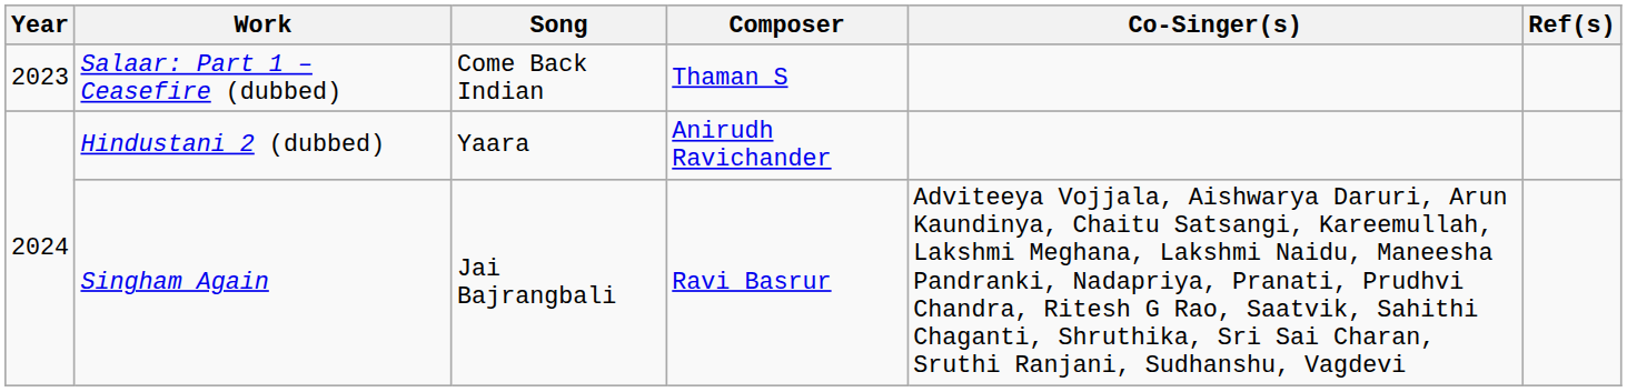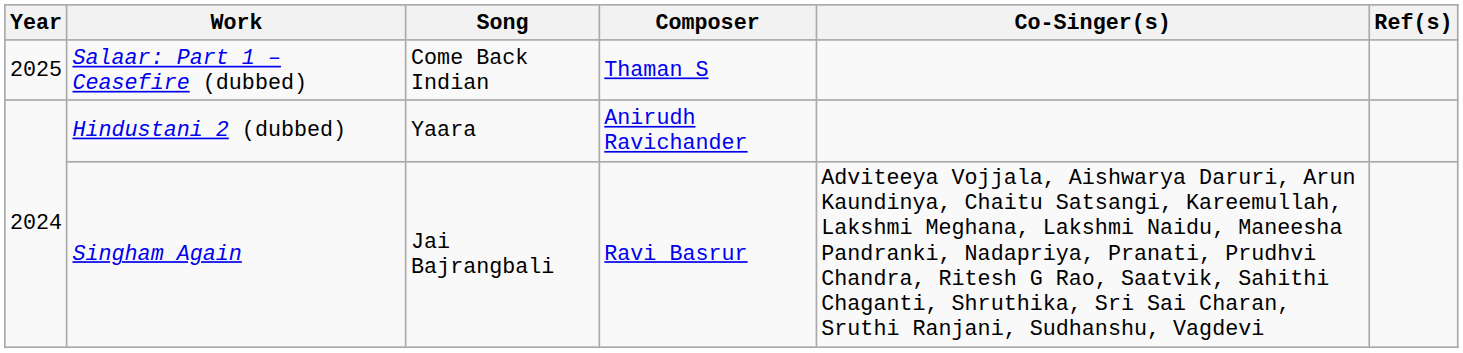Salaar: Part 1 – Ceasefire (dubbed) | Year: 2023 -> 2025
